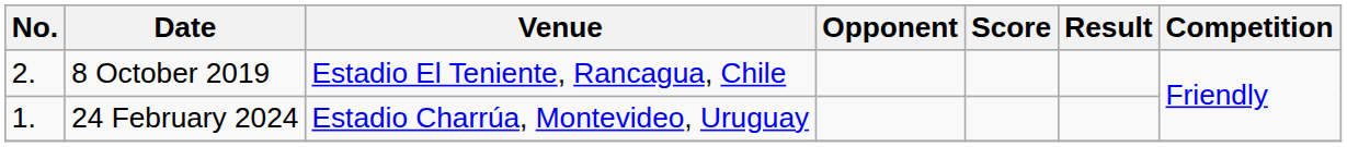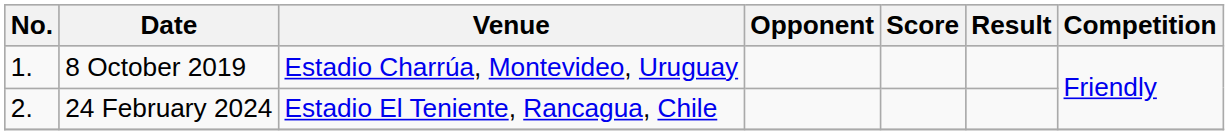8 October 2019 | No.: 2. -> 1.
8 October 2019 | Venue: Estadio El Teniente, Rancagua, Chile -> Estadio Charrúa, Montevideo, Uruguay
24 February 2024 | No.: 1. -> 2.
24 February 2024 | Venue: Estadio Charrúa, Montevideo, Uruguay -> Estadio El Teniente, Rancagua, Chile
